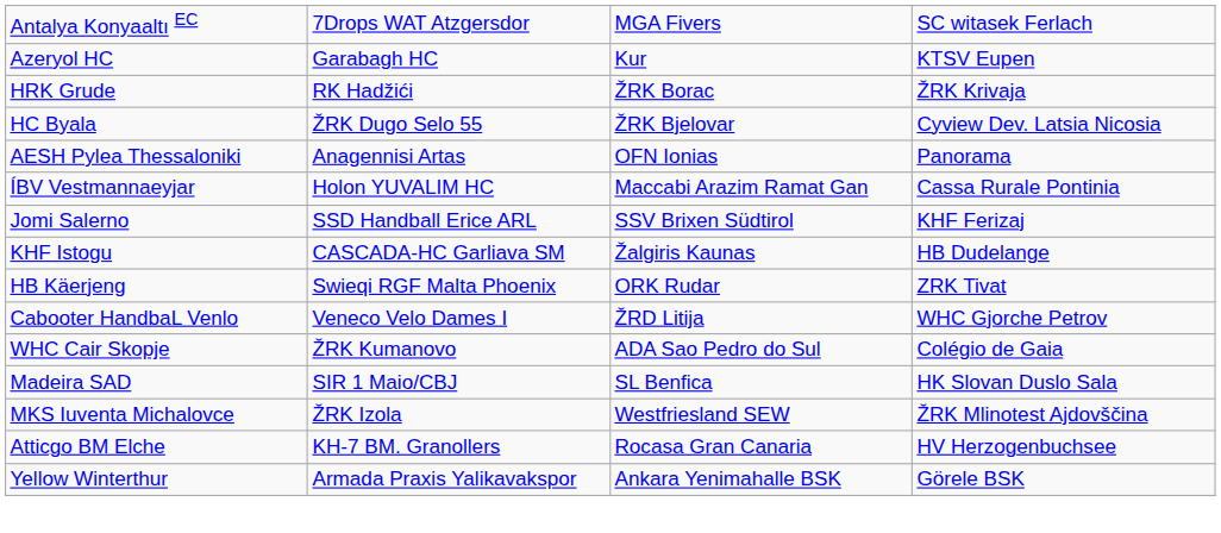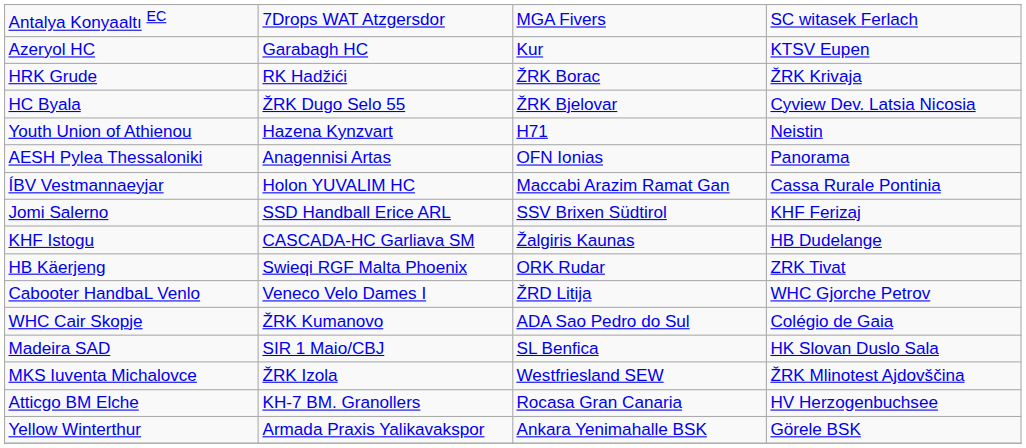+ row: Youth Union of Athienou | Hazena Kynzvart | H71 | Neistin
